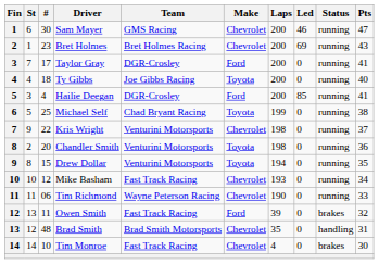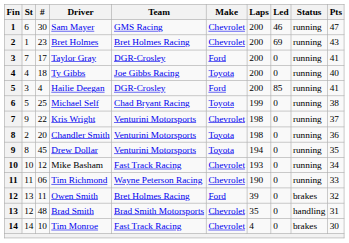Drew Dollar | #: 15 -> 45
Owen Smith | Team: Fast Track Racing -> Bret Holmes Racing
